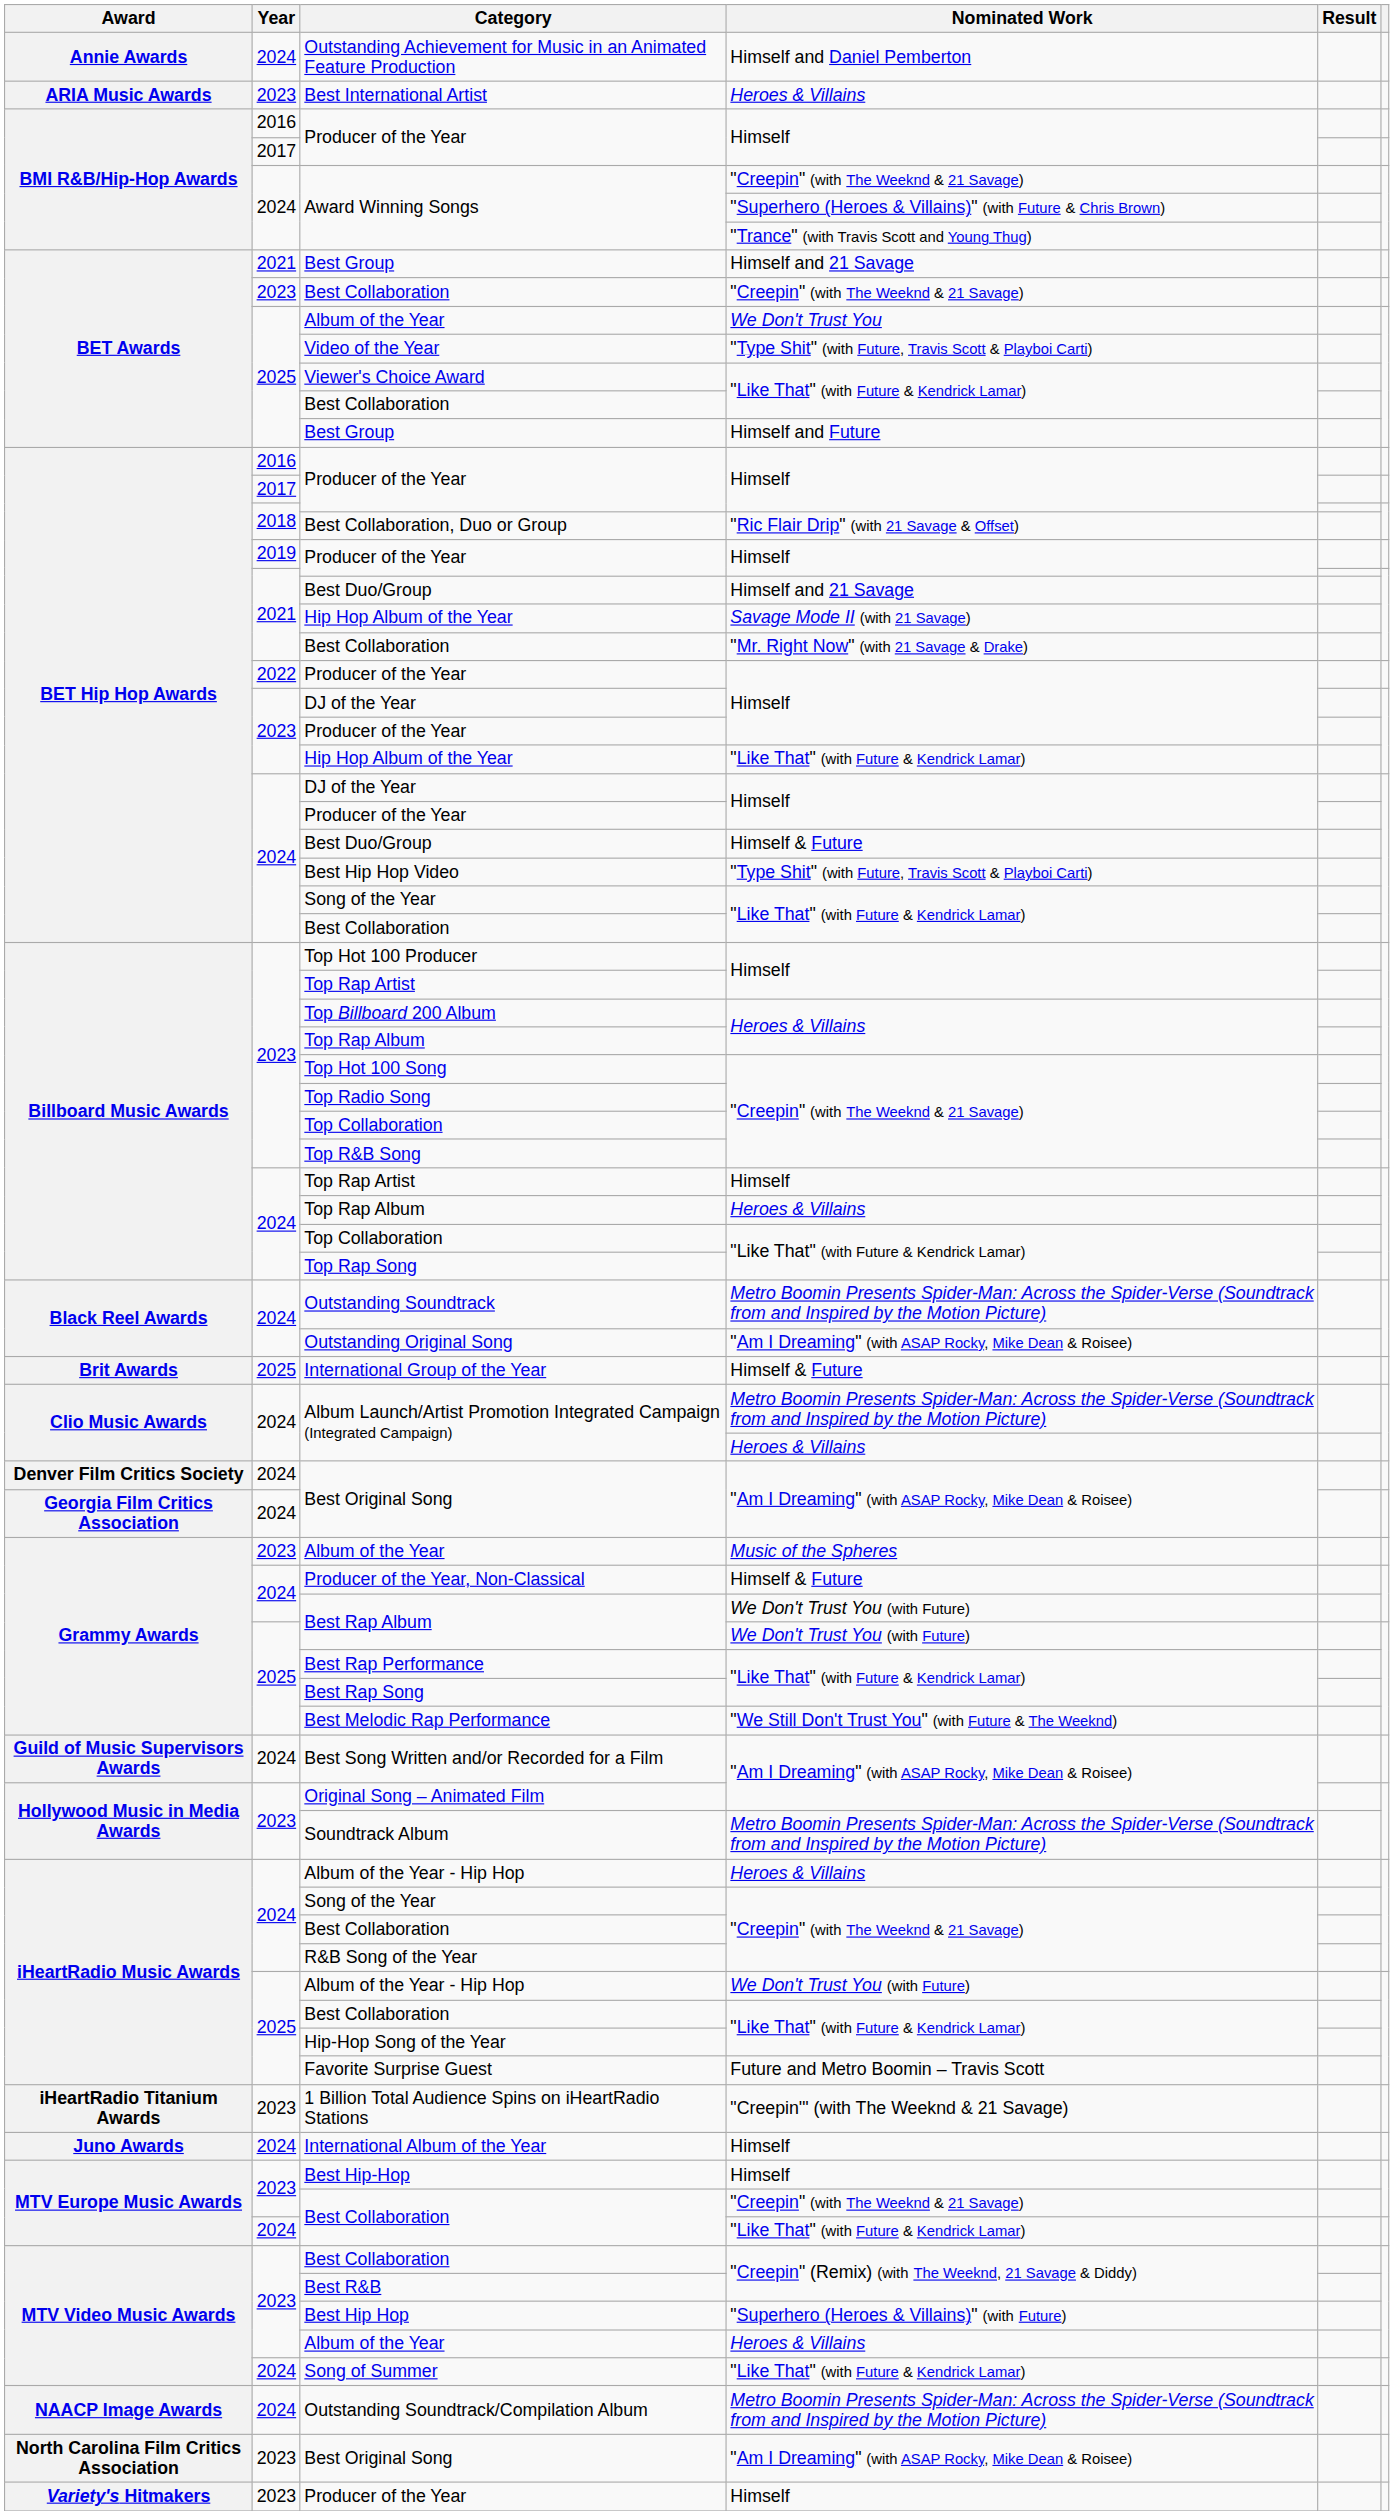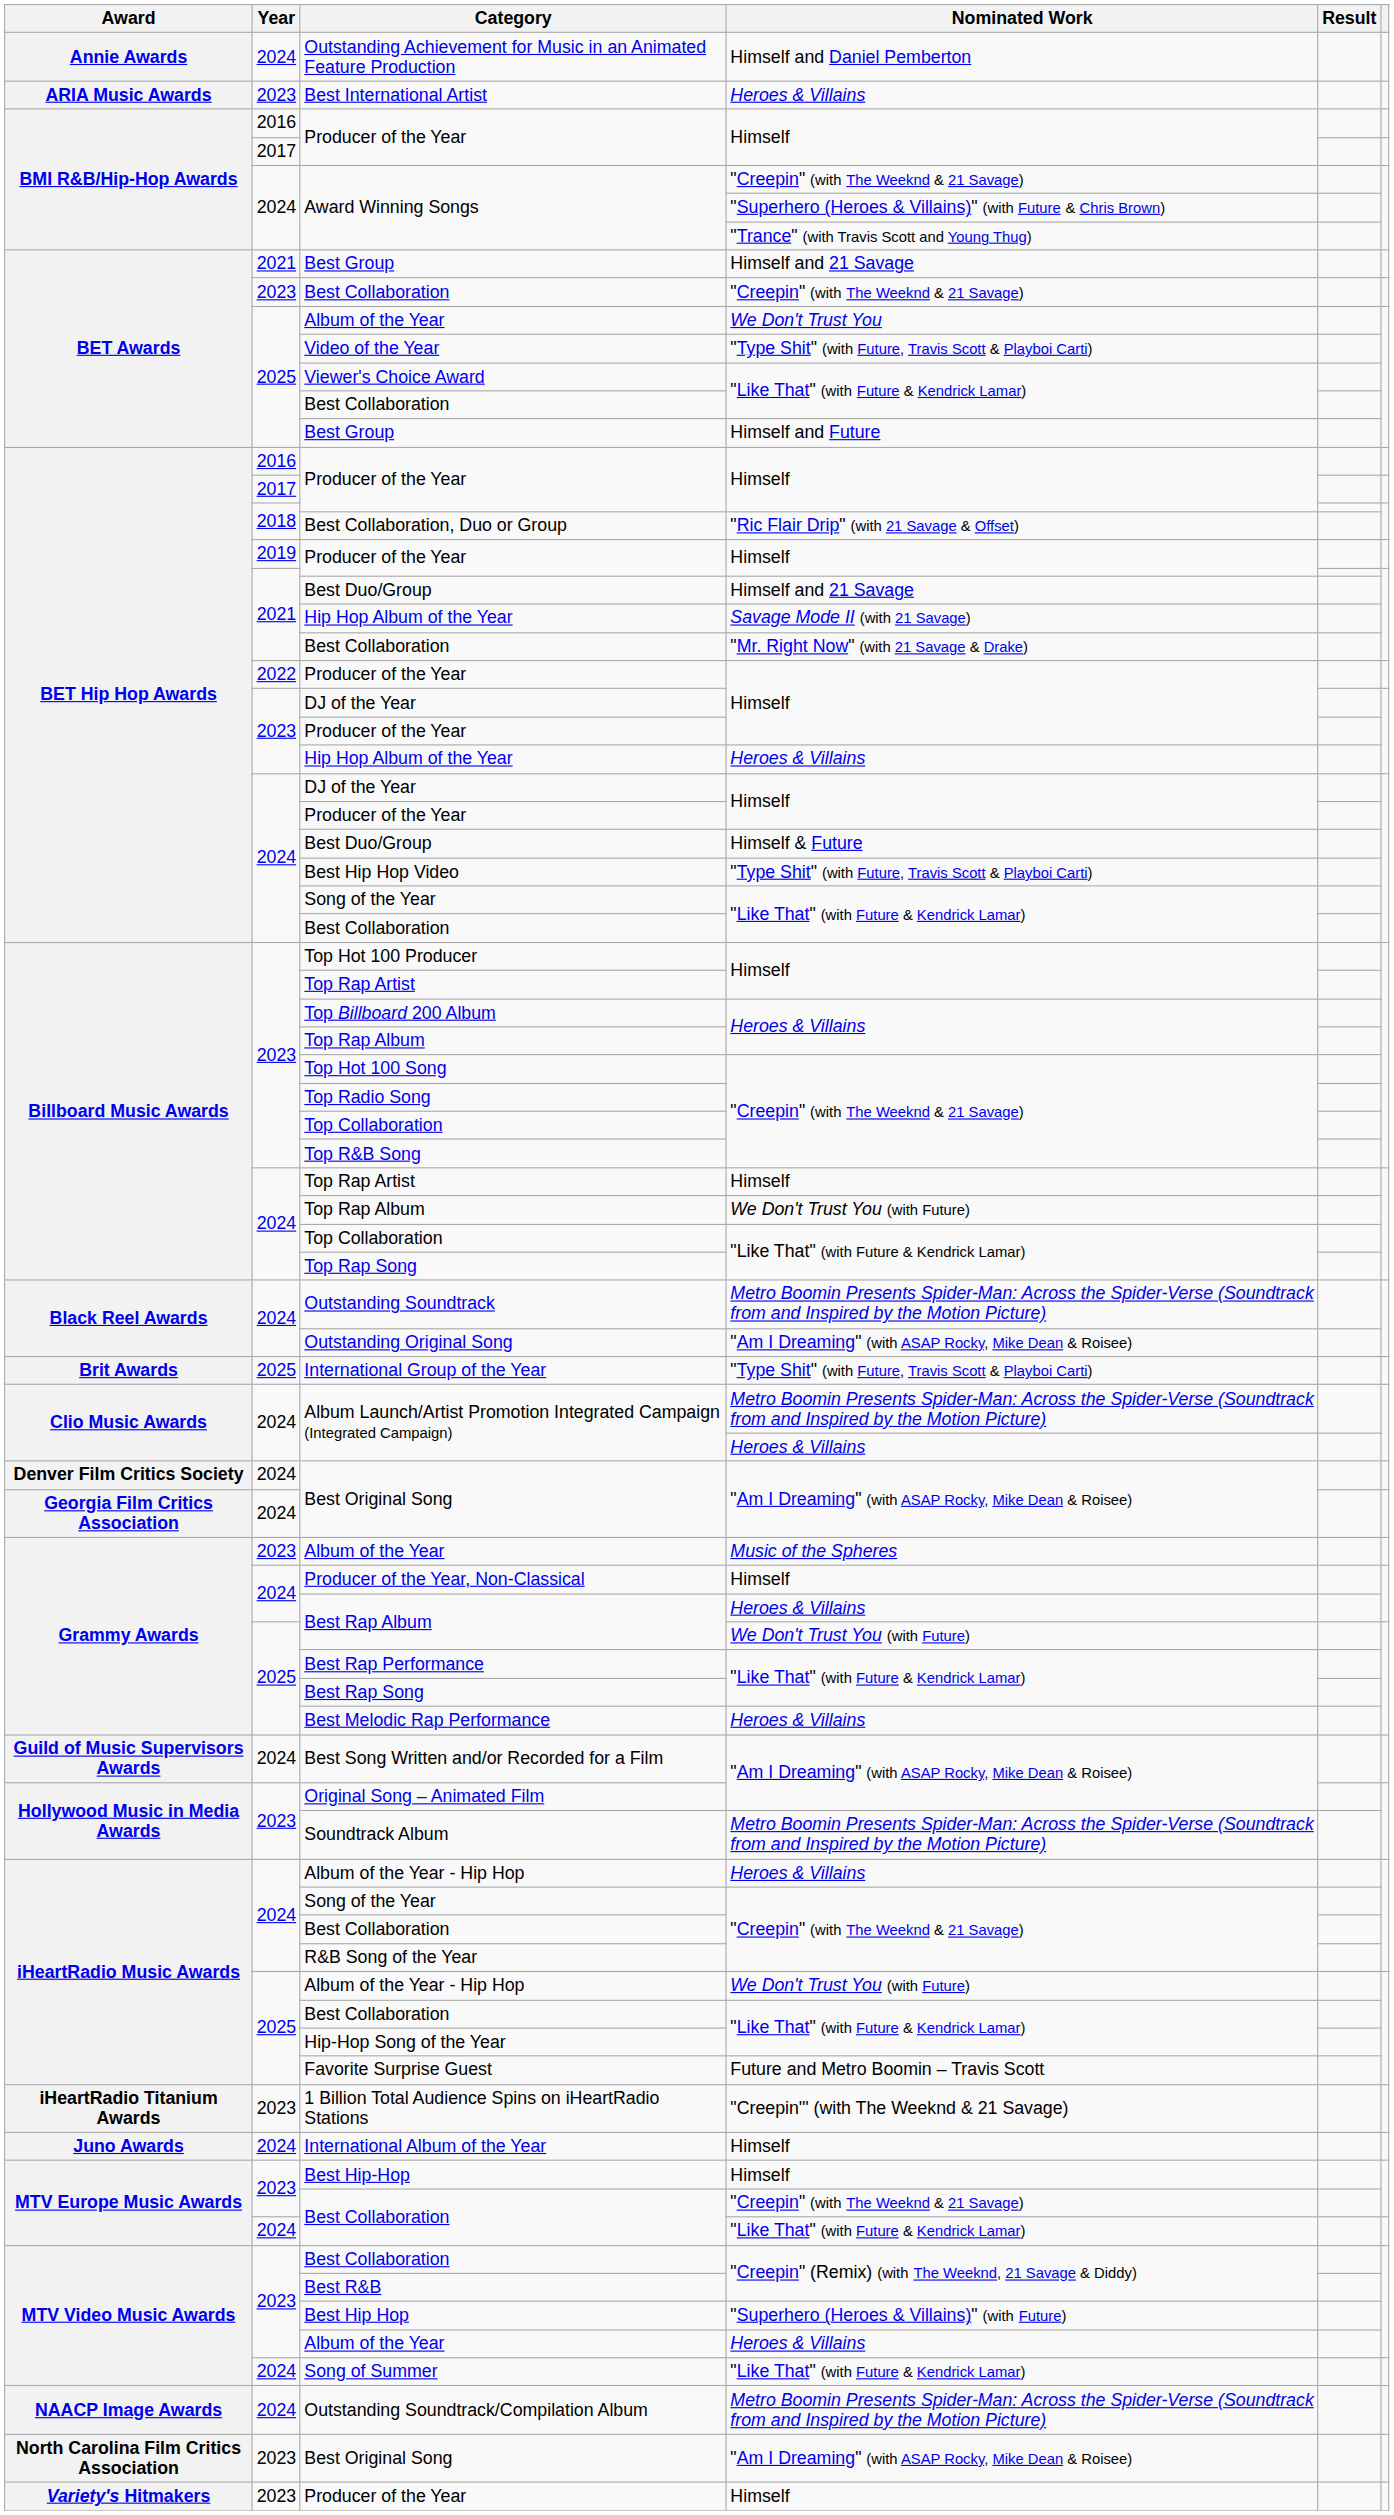2023 / Hip Hop Album of the Year | Nominated Work: "Like That" (with Future & Kendrick Lamar) -> Heroes & Villains
2024 / Top Rap Album | Nominated Work: Heroes & Villains -> We Don't Trust You (with Future)
International Group of the Year | Nominated Work: Himself & Future -> "Type Shit" (with Future, Travis Scott & Playboi Carti)
Producer of the Year, Non-Classical | Nominated Work: Himself & Future -> Himself
2024 / Best Rap Album | Nominated Work: We Don't Trust You (with Future) -> Heroes & Villains
Best Melodic Rap Performance | Nominated Work: "We Still Don't Trust You" (with Future & The Weeknd) -> Heroes & Villains
